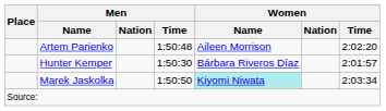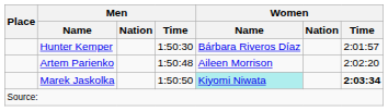rows swapped: Hunter Kemper <-> Artem Parienko
Marek Jaskolka | Women / Time: normal -> bold
